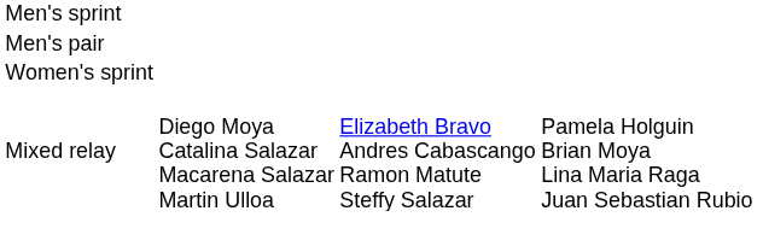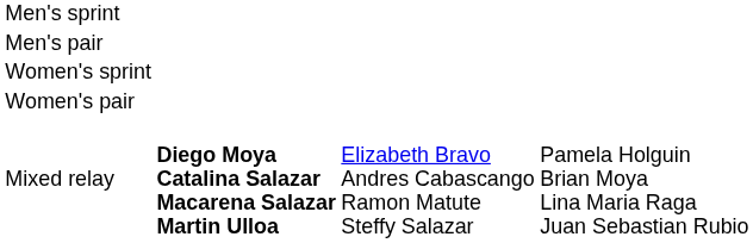+ row: Women's pair
Mixed relay | column 2: normal -> bold
